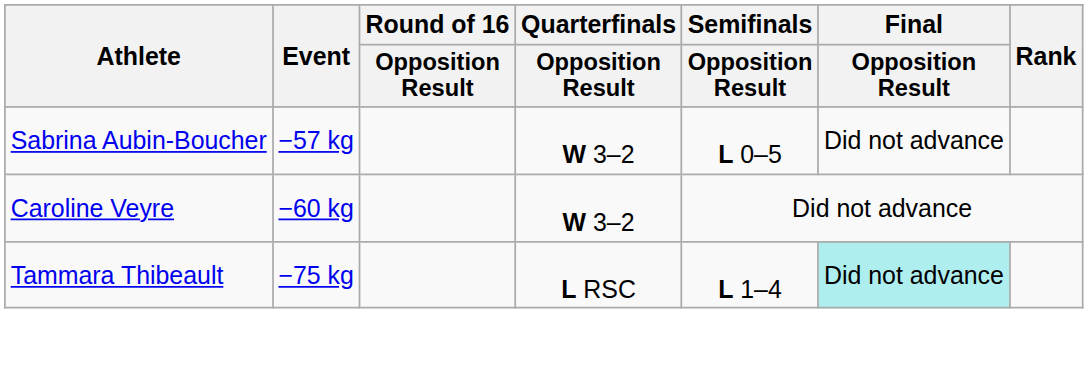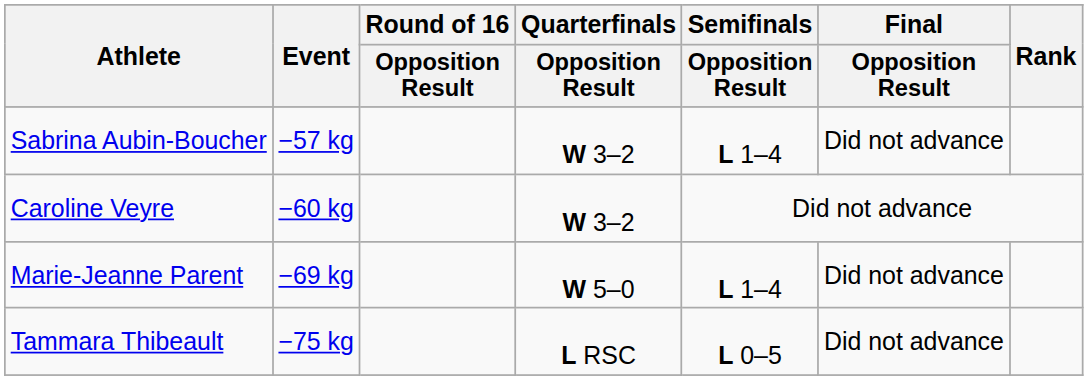Sabrina Aubin-Boucher | Semifinals / Opposition Result: L 0–5 -> L 1–4
+ row: Marie-Jeanne Parent | −69 kg | W 5–0 | L 1–4 | Did not advance
Tammara Thibeault | Semifinals / Opposition Result: L 1–4 -> L 0–5
Tammara Thibeault | Final / Opposition Result: paleturquoise background -> no background
